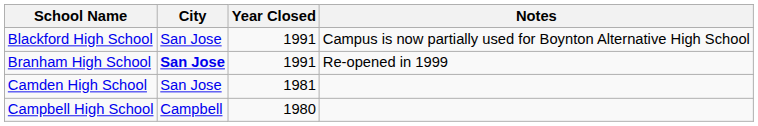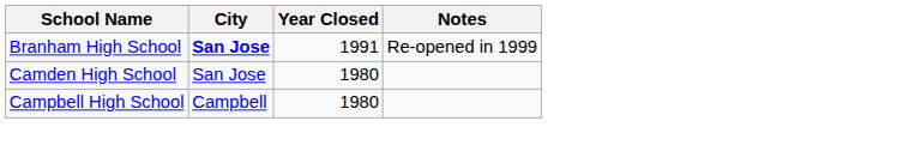- row: Blackford High School | San Jose | 1991 | Campus is now partially used for Boynton Alternative High School
Camden High School | Year Closed: 1981 -> 1980
